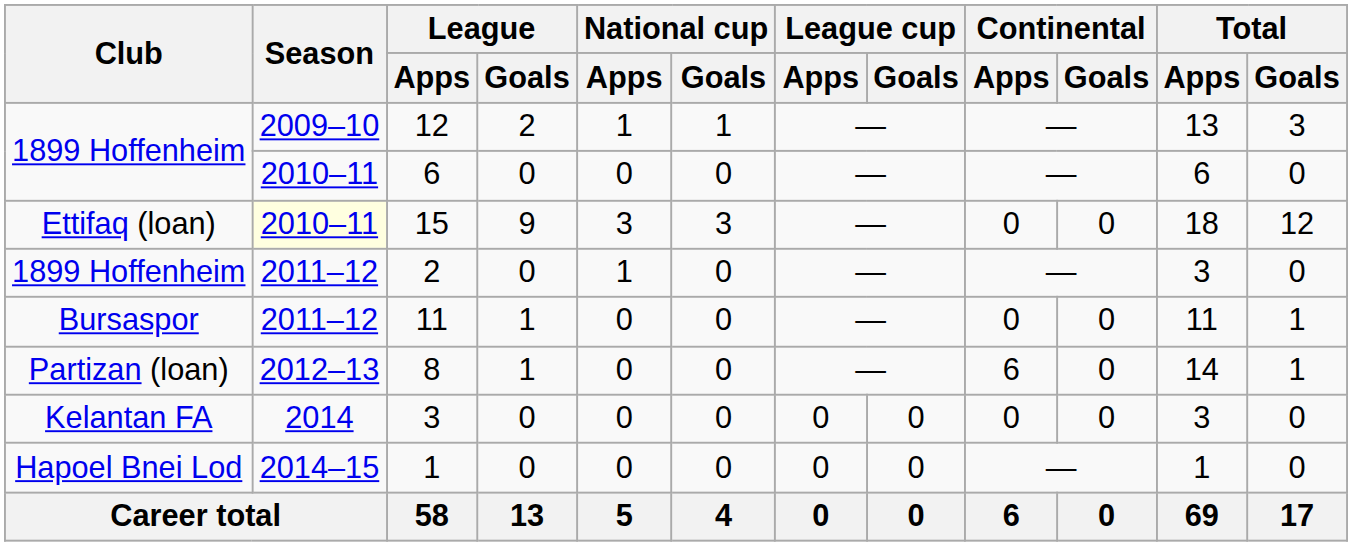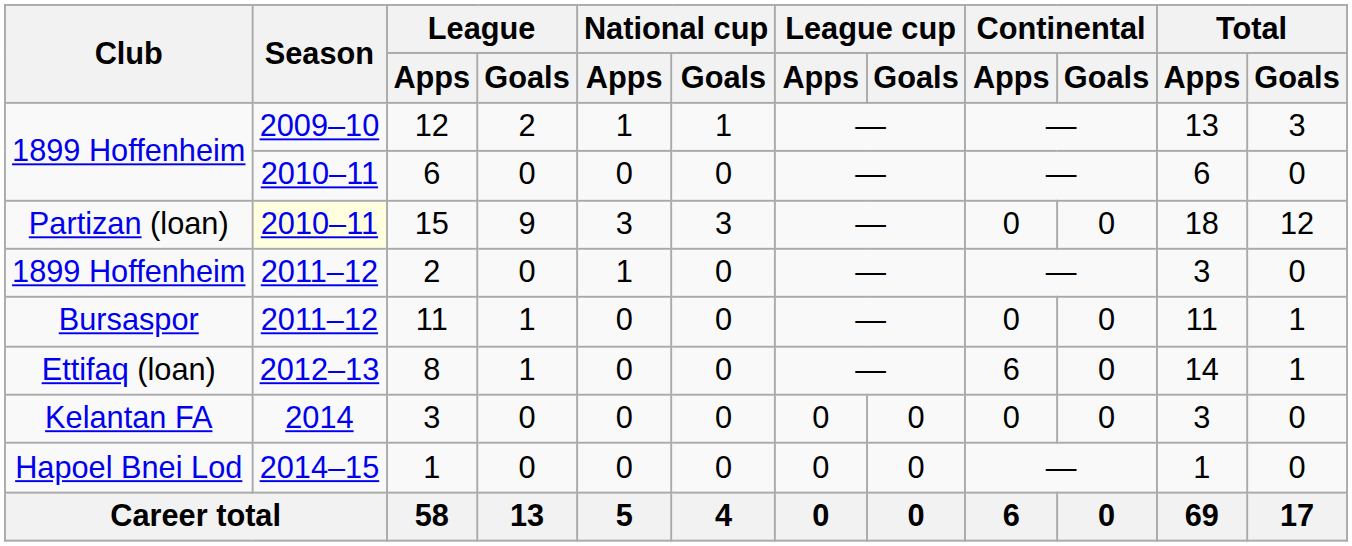15 | Club: Ettifaq (loan) -> Partizan (loan)
8 | Club: Partizan (loan) -> Ettifaq (loan)
